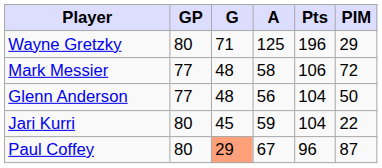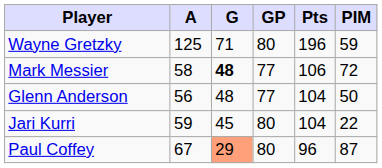columns swapped: GP <-> A
Wayne Gretzky | PIM: 29 -> 59
Mark Messier | G: normal -> bold
